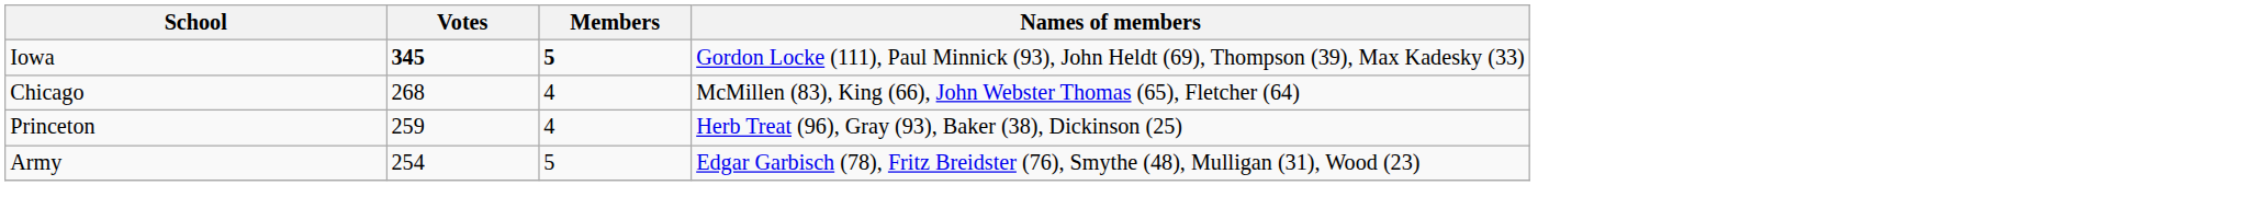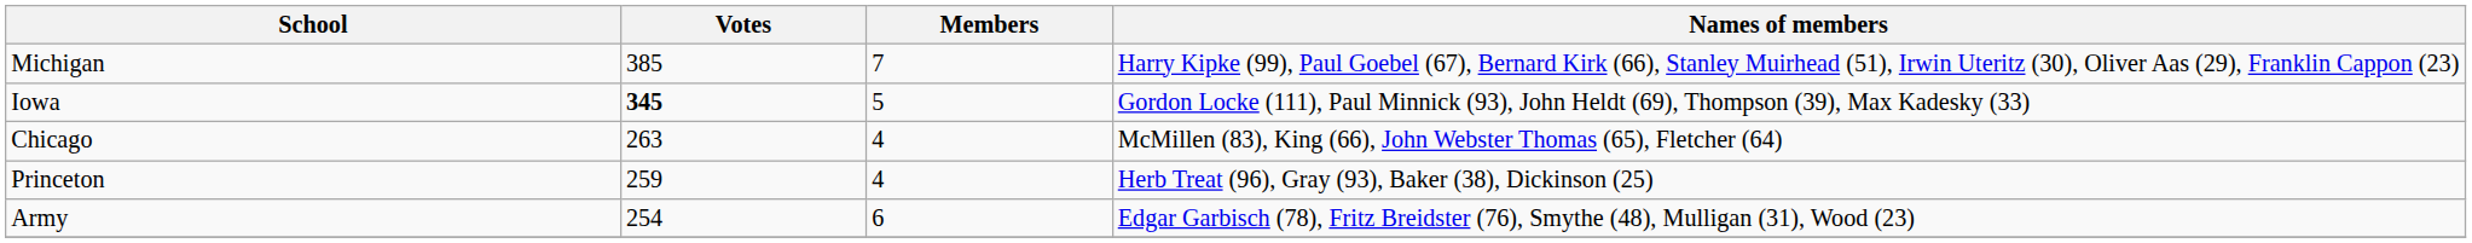+ row: Michigan | 385 | 7 | Harry Kipke (99), Paul Goebel (67), Bernard Kirk (66), Stanley Muirhead (51), Irwin Uteritz (30), Oliver Aas (29), Franklin Cappon (23)
Iowa | Members: bold -> normal
Chicago | Votes: 268 -> 263
Army | Members: 5 -> 6
